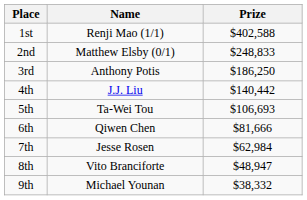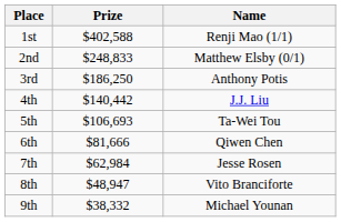columns swapped: Name <-> Prize
